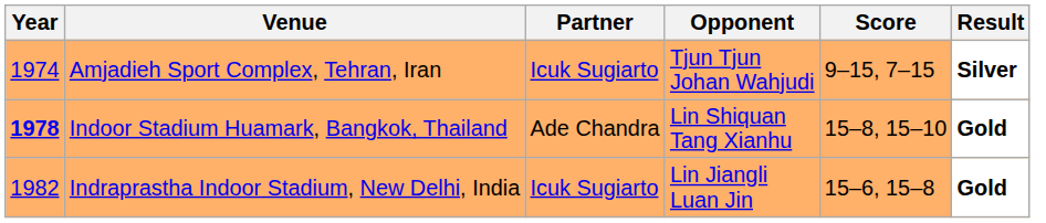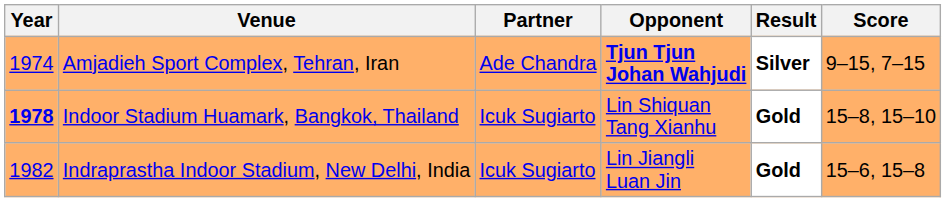columns swapped: Score <-> Result
Amjadieh Sport Complex, Tehran, Iran | Partner: Icuk Sugiarto -> Ade Chandra
Amjadieh Sport Complex, Tehran, Iran | Opponent: normal -> bold
Indoor Stadium Huamark, Bangkok, Thailand | Partner: Ade Chandra -> Icuk Sugiarto
